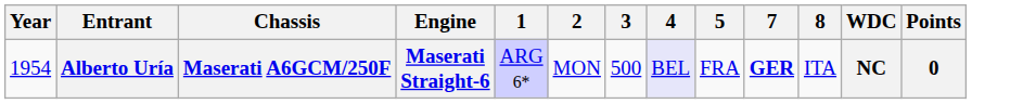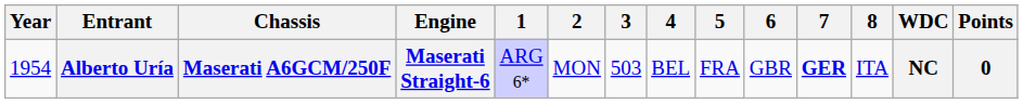+ column: 6 | GBR
Alberto Uría | 3: 500 -> 503
Alberto Uría | 4: lavender background -> no background
